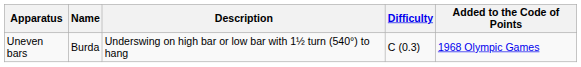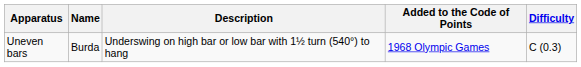columns swapped: Difficulty <-> Added to the Code of Points
